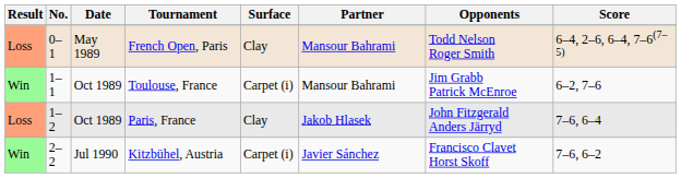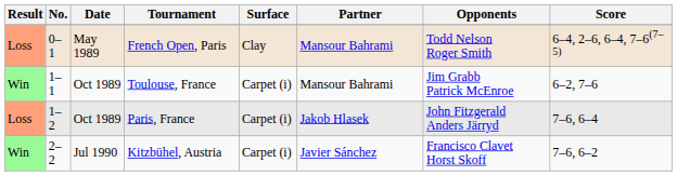Paris, France | Surface: Clay -> Carpet (i)
